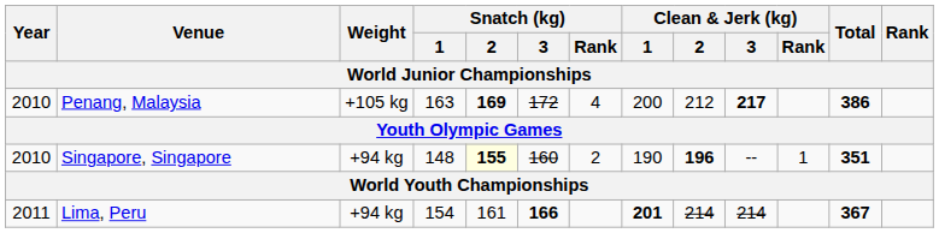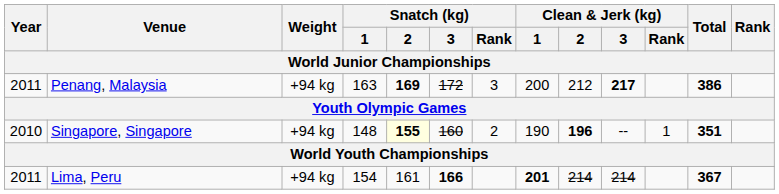Penang, Malaysia | Year: 2010 -> 2011
Penang, Malaysia | Weight: +105 kg -> +94 kg
Penang, Malaysia | Snatch (kg) / Rank: 4 -> 3
